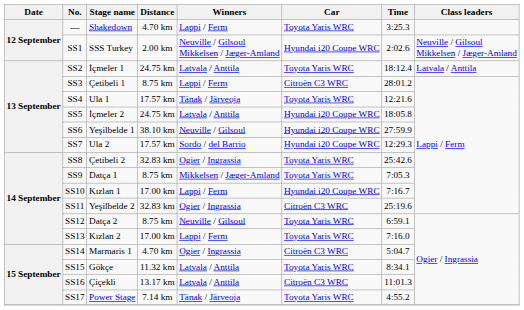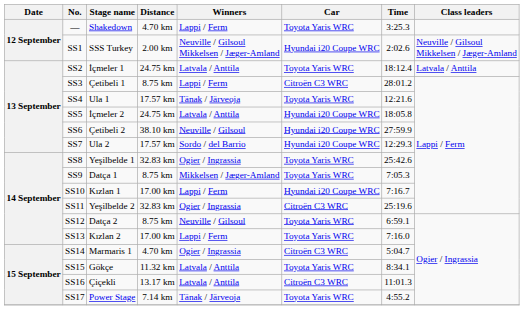SS6 | Stage name: Yeşilbelde 1 -> Çetibeli 2
SS8 | Stage name: Çetibeli 2 -> Yeşilbelde 1
